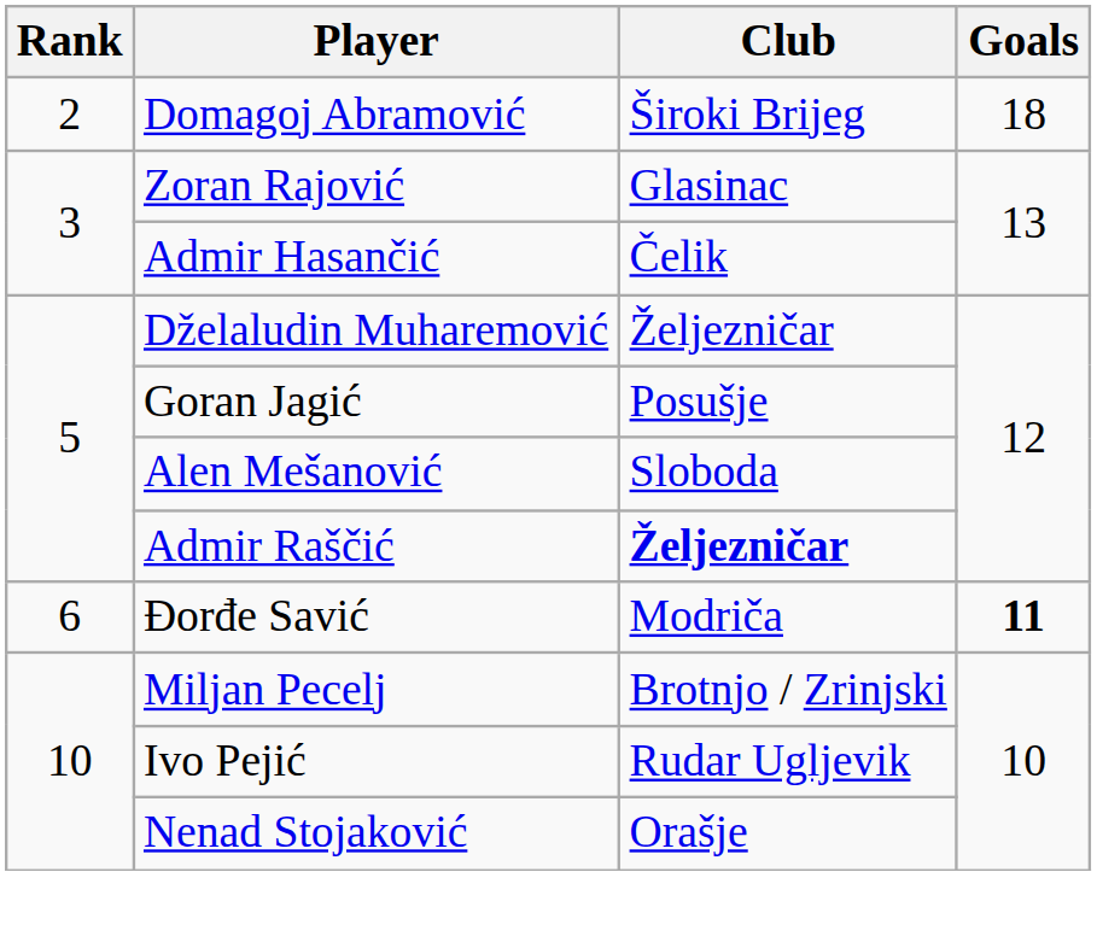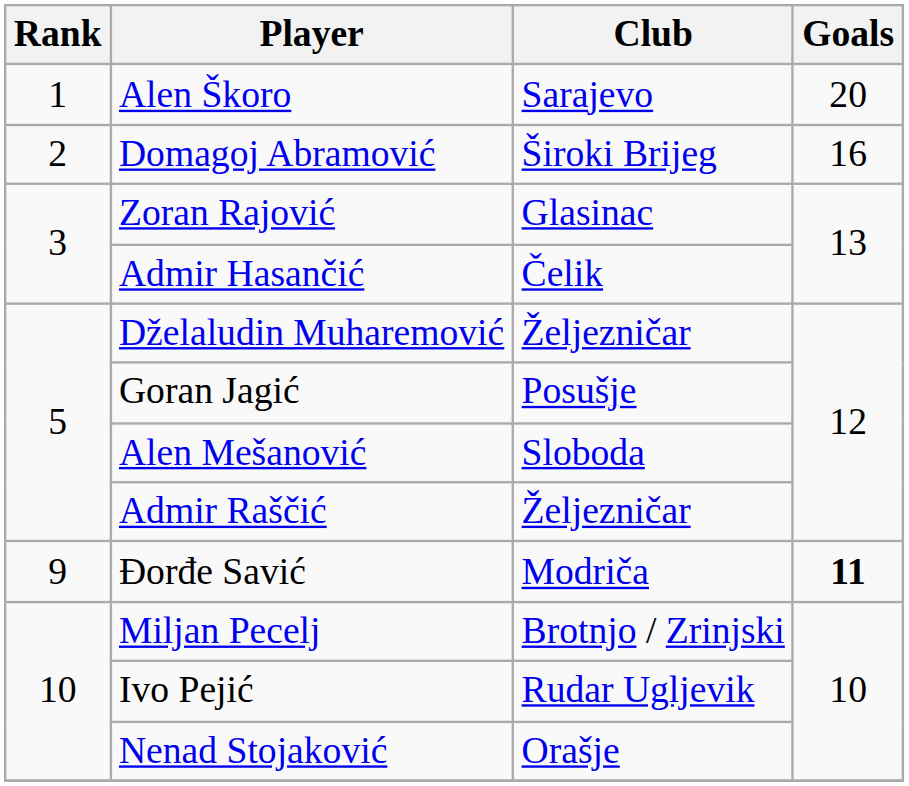+ row: 1 | Alen Škoro | Sarajevo | 20
Domagoj Abramović | Goals: 18 -> 16
Admir Raščić | Club: bold -> normal
Đorđe Savić | Rank: 6 -> 9
